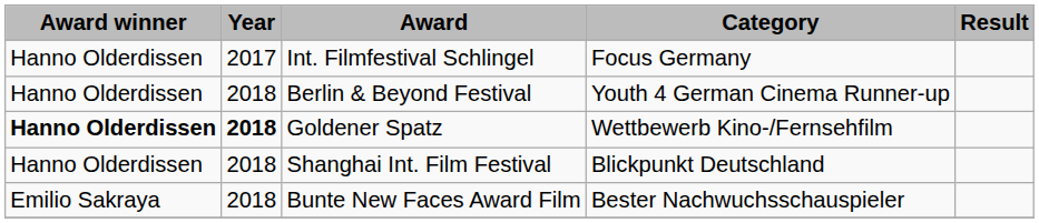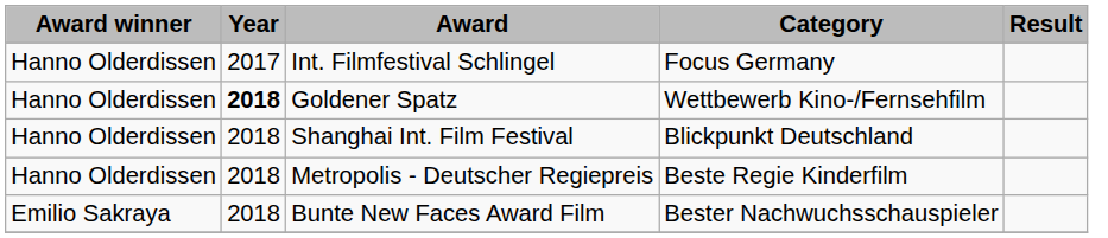- row: Hanno Olderdissen | 2018 | Berlin & Beyond Festival | Youth 4 German Cinema Runner-up
Goldener Spatz | Award winner: bold -> normal
+ row: Hanno Olderdissen | 2018 | Metropolis - Deutscher Regiepreis | Beste Regie Kinderfilm
